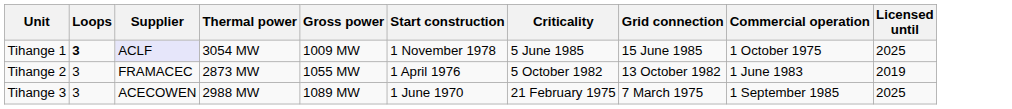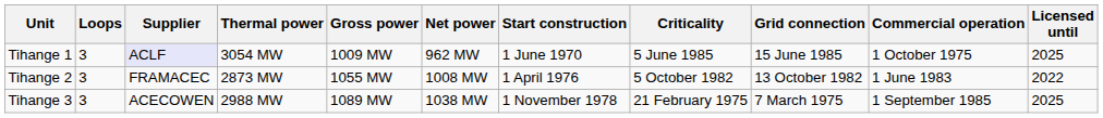+ column: Net power | 962 MW | 1008 MW | 1038 MW
Tihange 1 | Loops: bold -> normal
Tihange 1 | Start construction: 1 November 1978 -> 1 June 1970
Tihange 2 | Licensed until: 2019 -> 2022
Tihange 3 | Start construction: 1 June 1970 -> 1 November 1978
